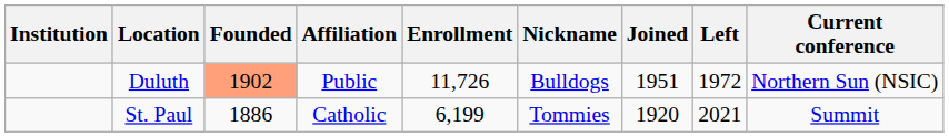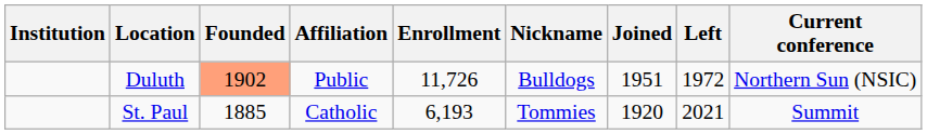St. Paul | Founded: 1886 -> 1885
St. Paul | Enrollment: 6,199 -> 6,193
